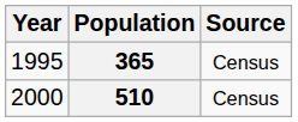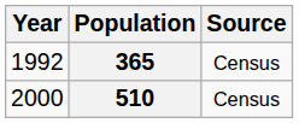365 | Year: 1995 -> 1992
